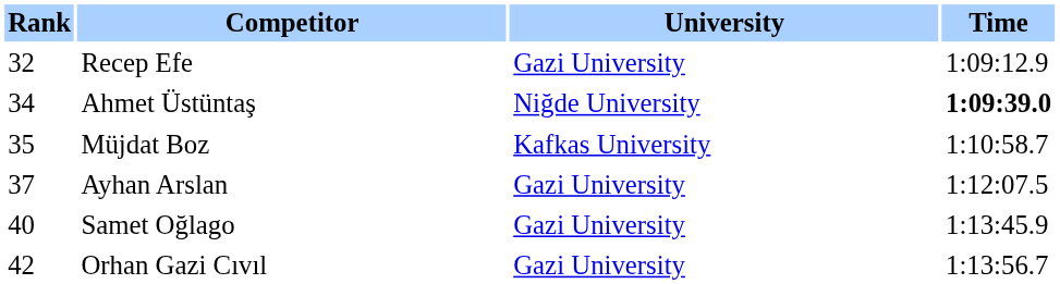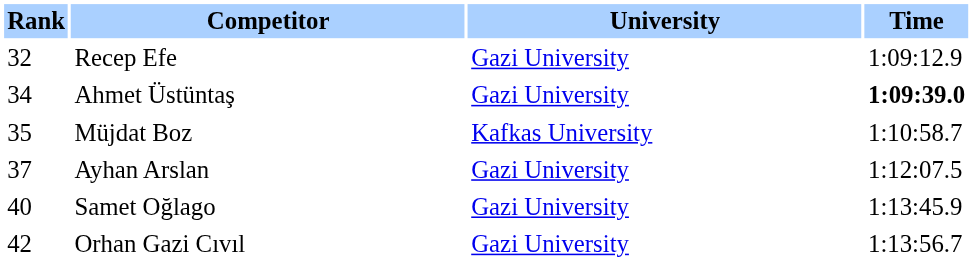Ahmet Üstüntaş | University: Niğde University -> Gazi University
